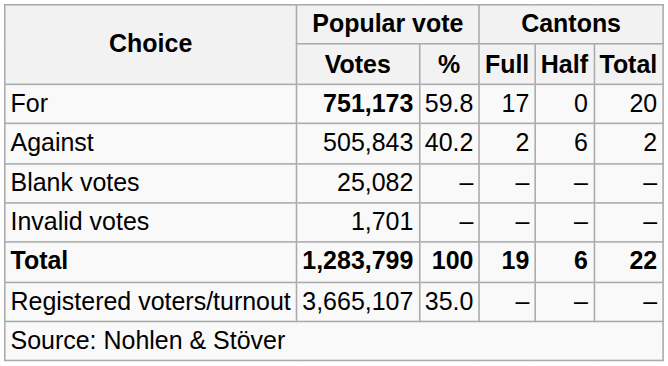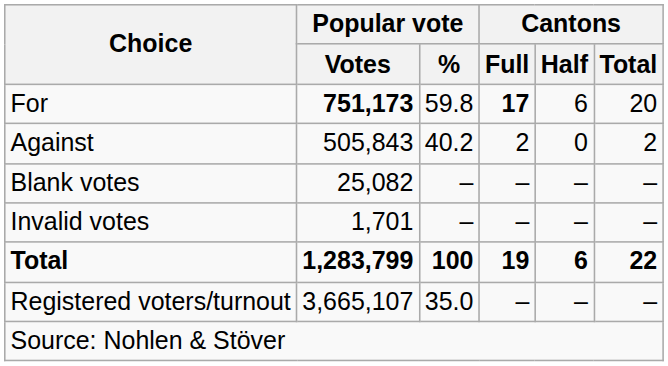For | Cantons / Full: normal -> bold
For | Cantons / Half: 0 -> 6
Against | Cantons / Half: 6 -> 0
